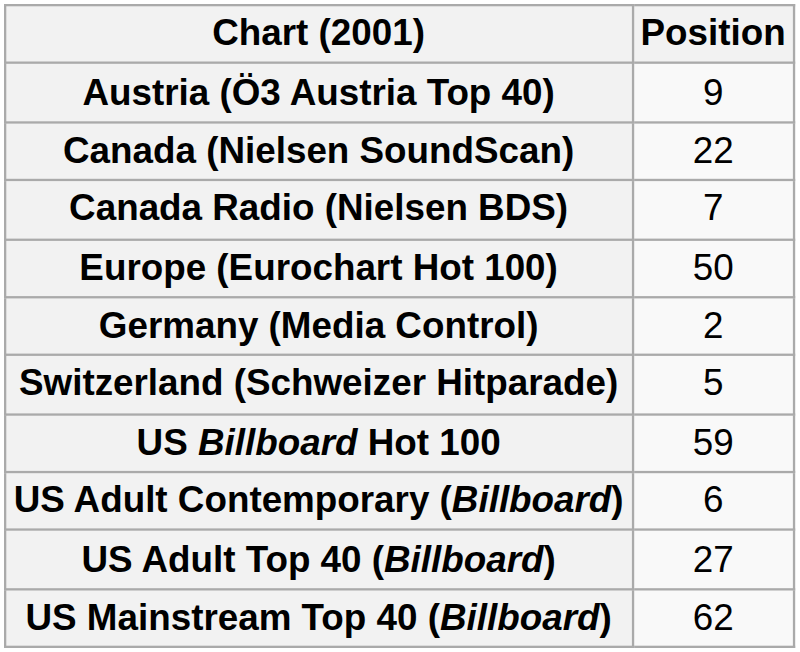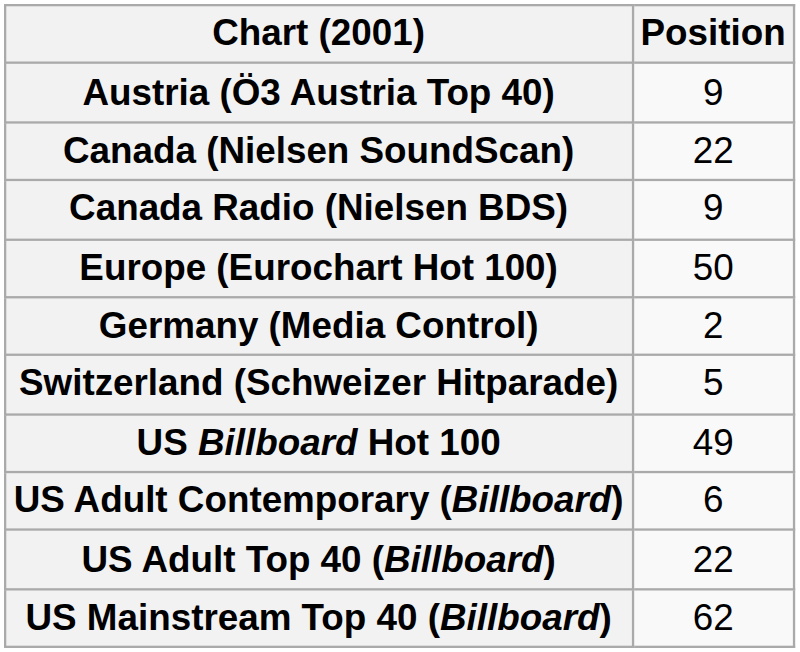Canada Radio (Nielsen BDS) | Position: 7 -> 9
US Billboard Hot 100 | Position: 59 -> 49
US Adult Top 40 (Billboard) | Position: 27 -> 22
